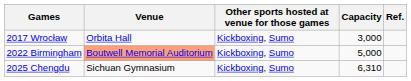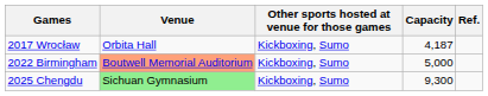2017 Wrocław | Capacity: 3,000 -> 4,187
2025 Chengdu | Venue: no background -> lightgreen background
2025 Chengdu | Capacity: 6,310 -> 9,300
